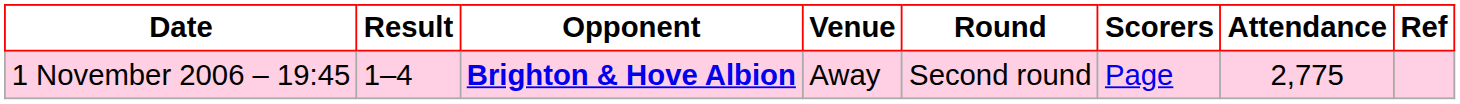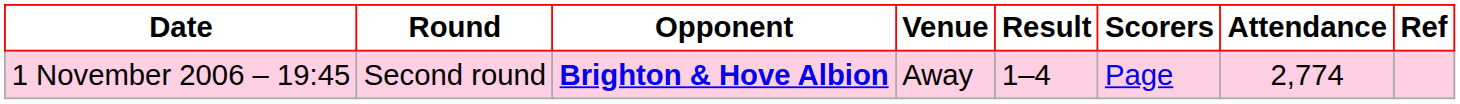columns swapped: Round <-> Result
1 November 2006 – 19:45 | Attendance: 2,775 -> 2,774
